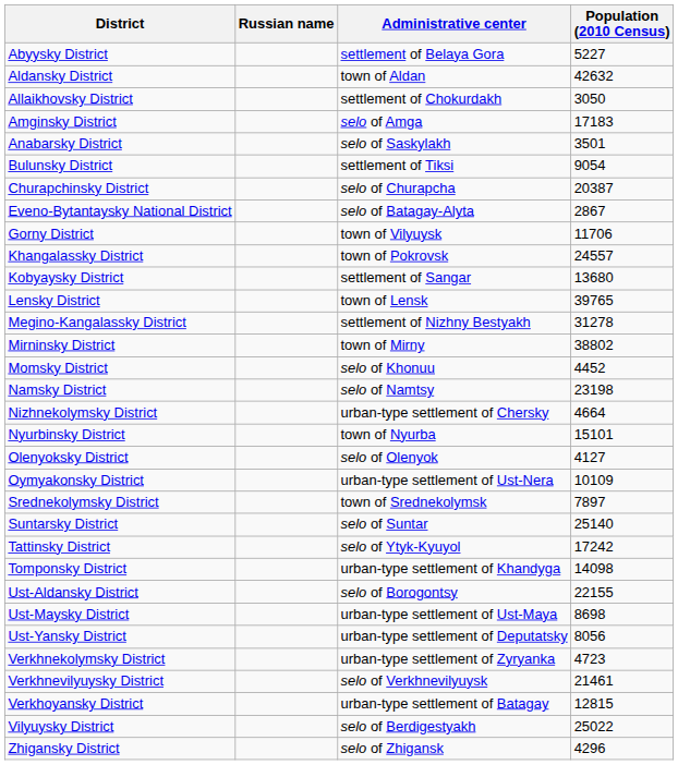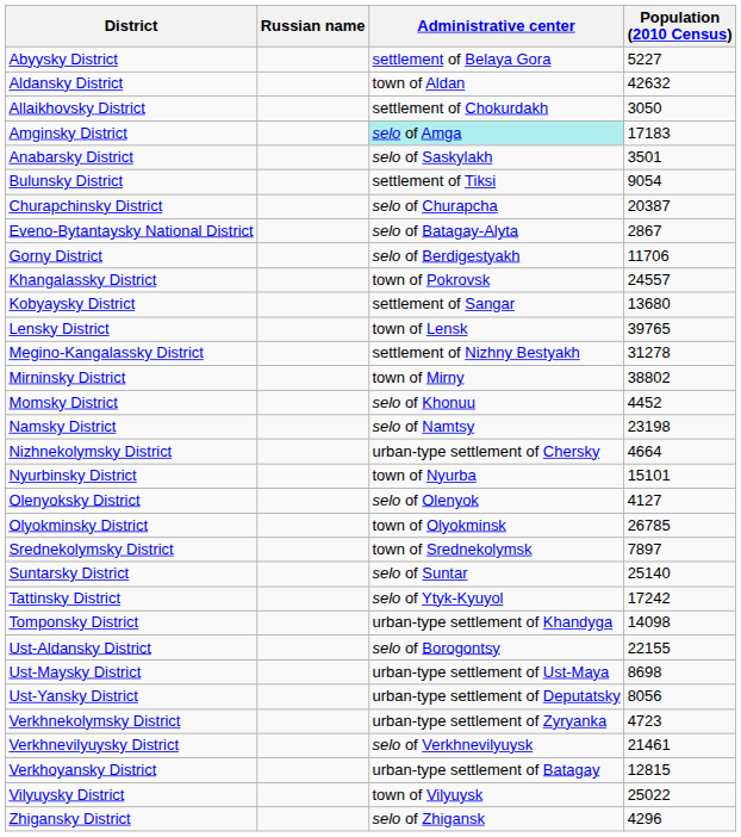Amginsky District | Administrative center: no background -> paleturquoise background
Gorny District | Administrative center: town of Vilyuysk -> selo of Berdigestyakh
+ row: Olyokminsky District | town of Olyokminsk | 26785
- row: Oymyakonsky District | urban-type settlement of Ust-Nera | 10109
Vilyuysky District | Administrative center: selo of Berdigestyakh -> town of Vilyuysk
